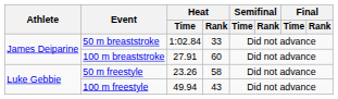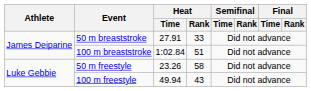50 m breaststroke | Heat / Time: 1:02.84 -> 27.91
100 m breaststroke | Heat / Time: 27.91 -> 1:02.84
100 m breaststroke | Heat / Rank: 60 -> 51
